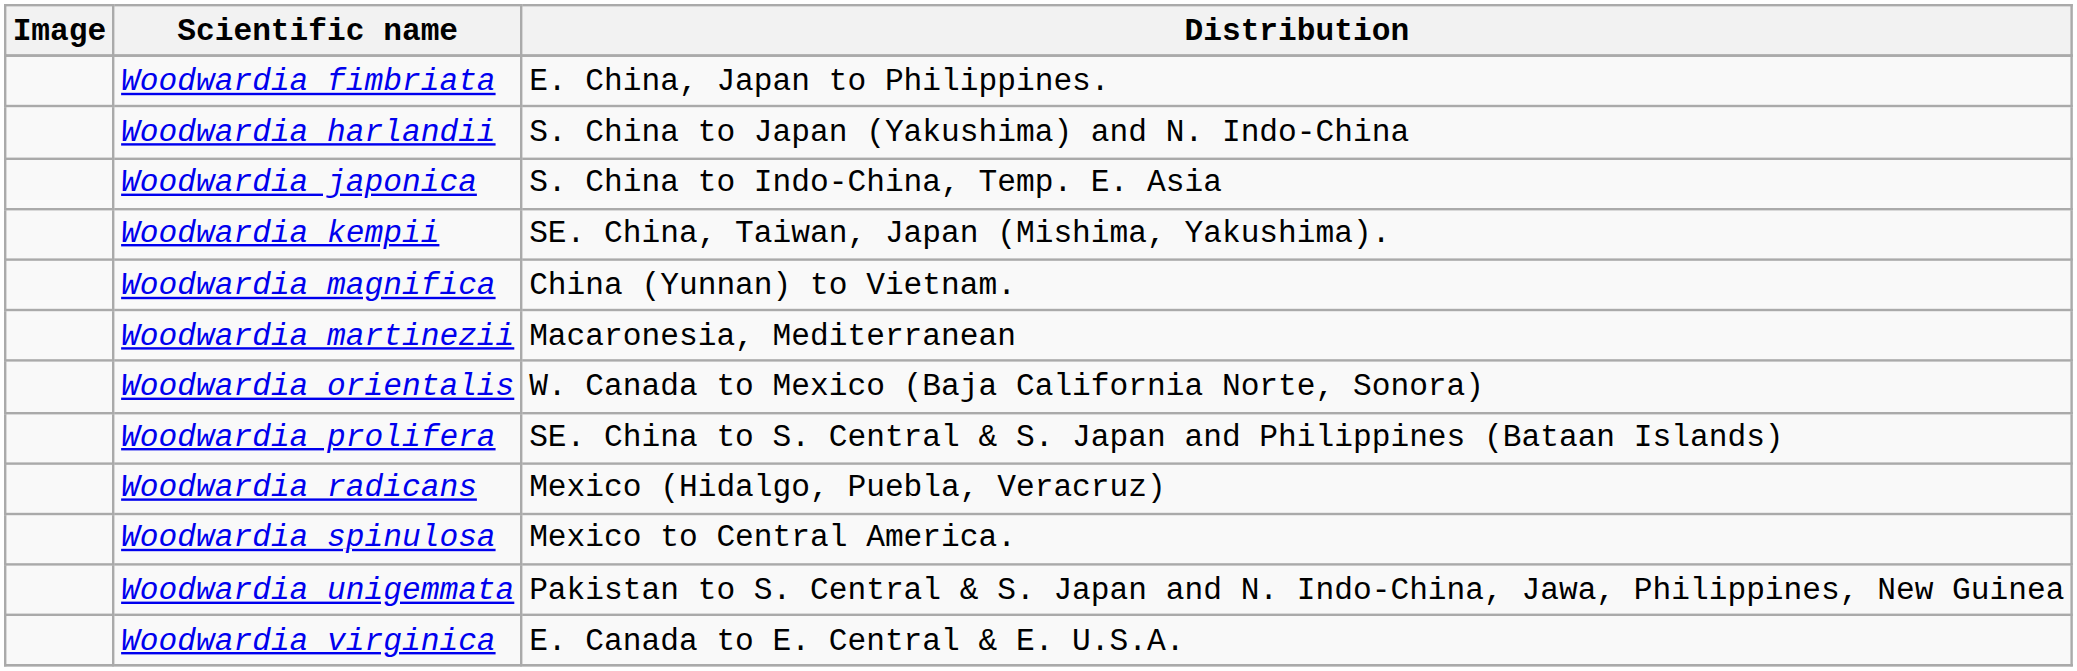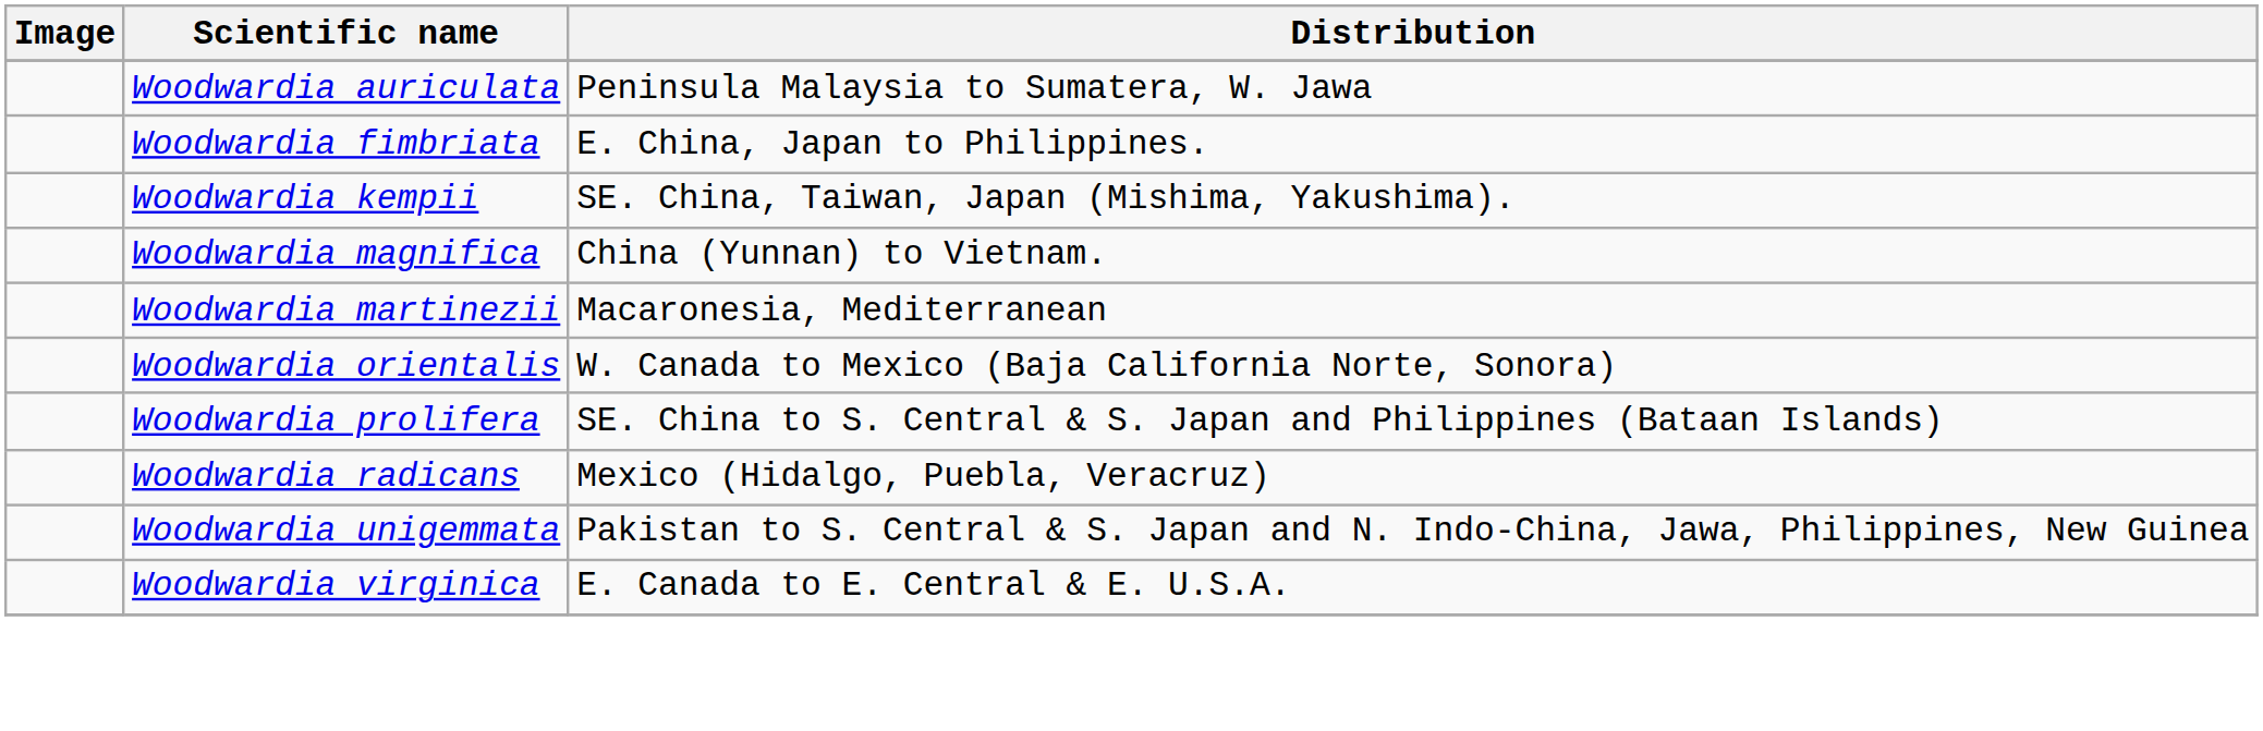+ row: Woodwardia auriculata | Peninsula Malaysia to Sumatera, W. Jawa
- row: Woodwardia harlandii | S. China to Japan (Yakushima) and N. Indo-China
- row: Woodwardia japonica | S. China to Indo-China, Temp. E. Asia
- row: Woodwardia spinulosa | Mexico to Central America.
